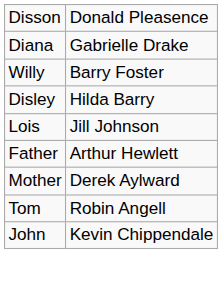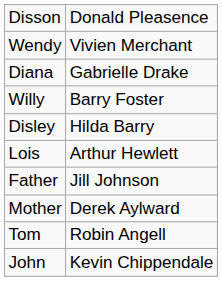+ row: Wendy | Vivien Merchant
Lois | column 2: Jill Johnson -> Arthur Hewlett
Father | column 2: Arthur Hewlett -> Jill Johnson
